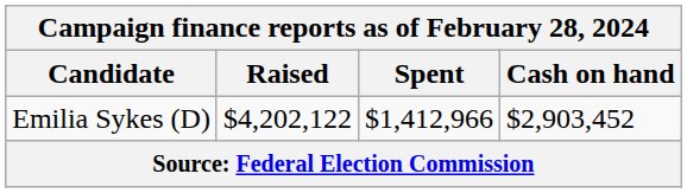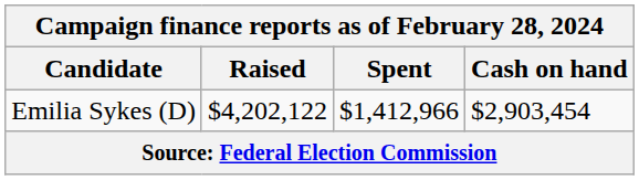Emilia Sykes (D) | Cash on hand: $2,903,452 -> $2,903,454
